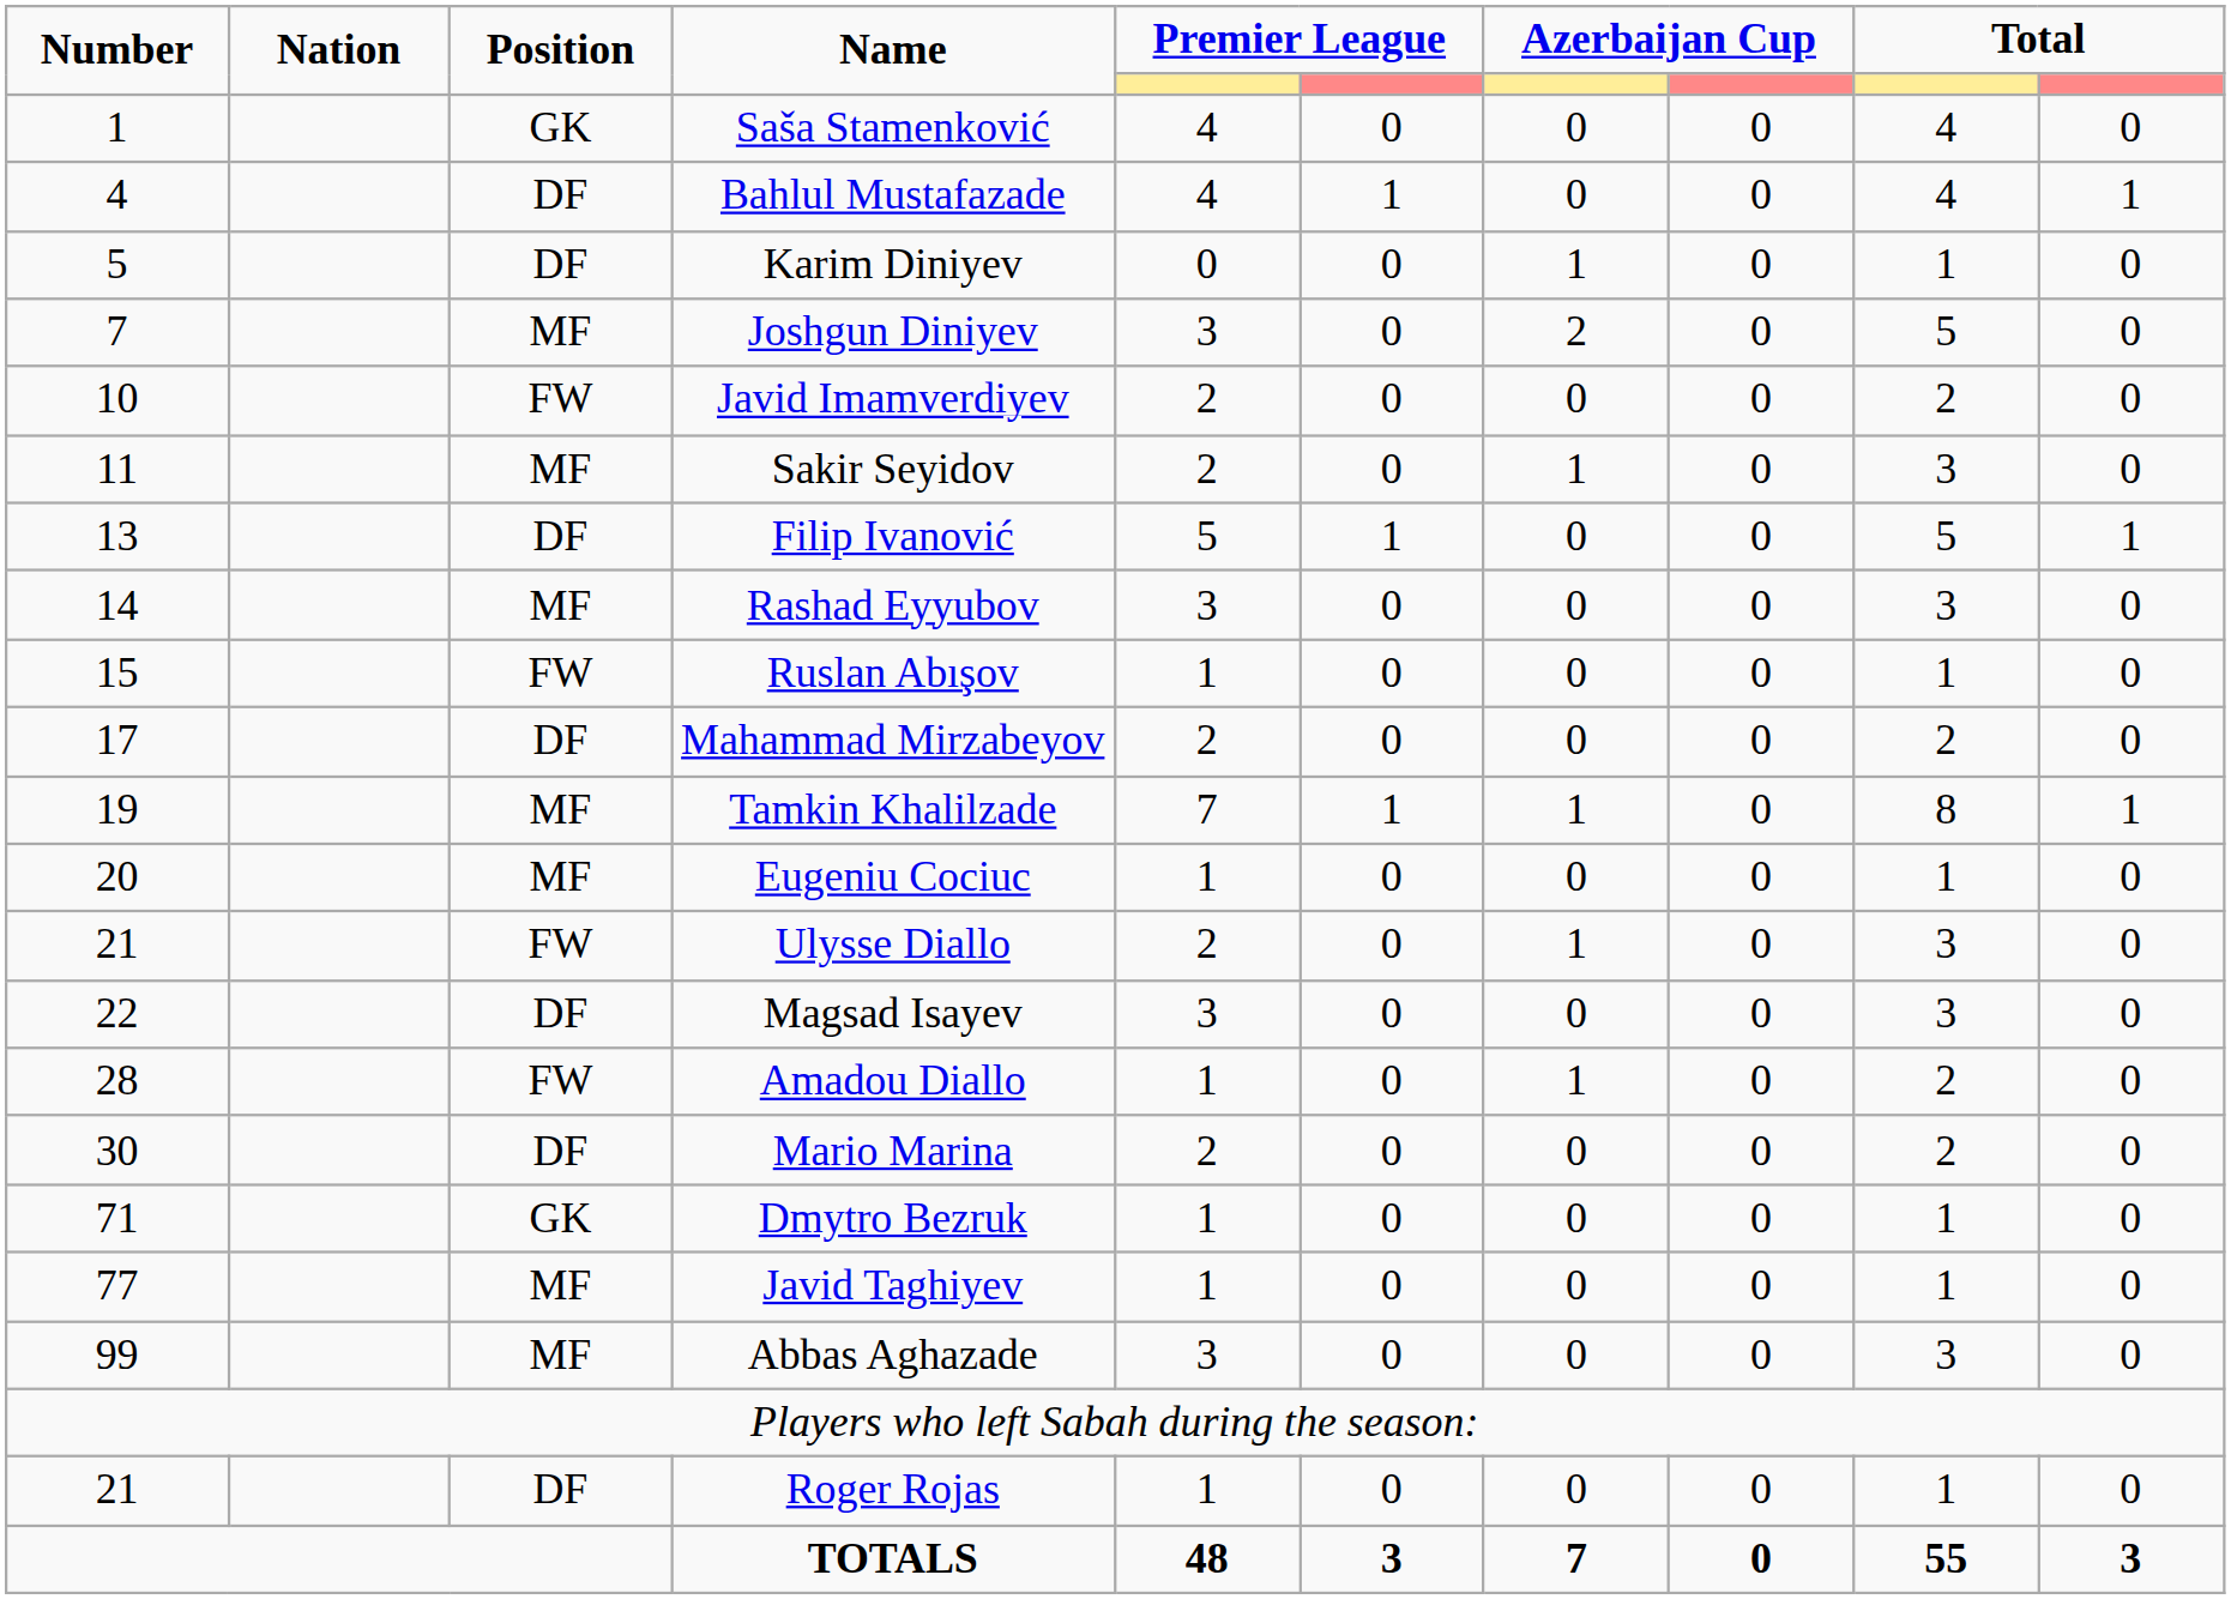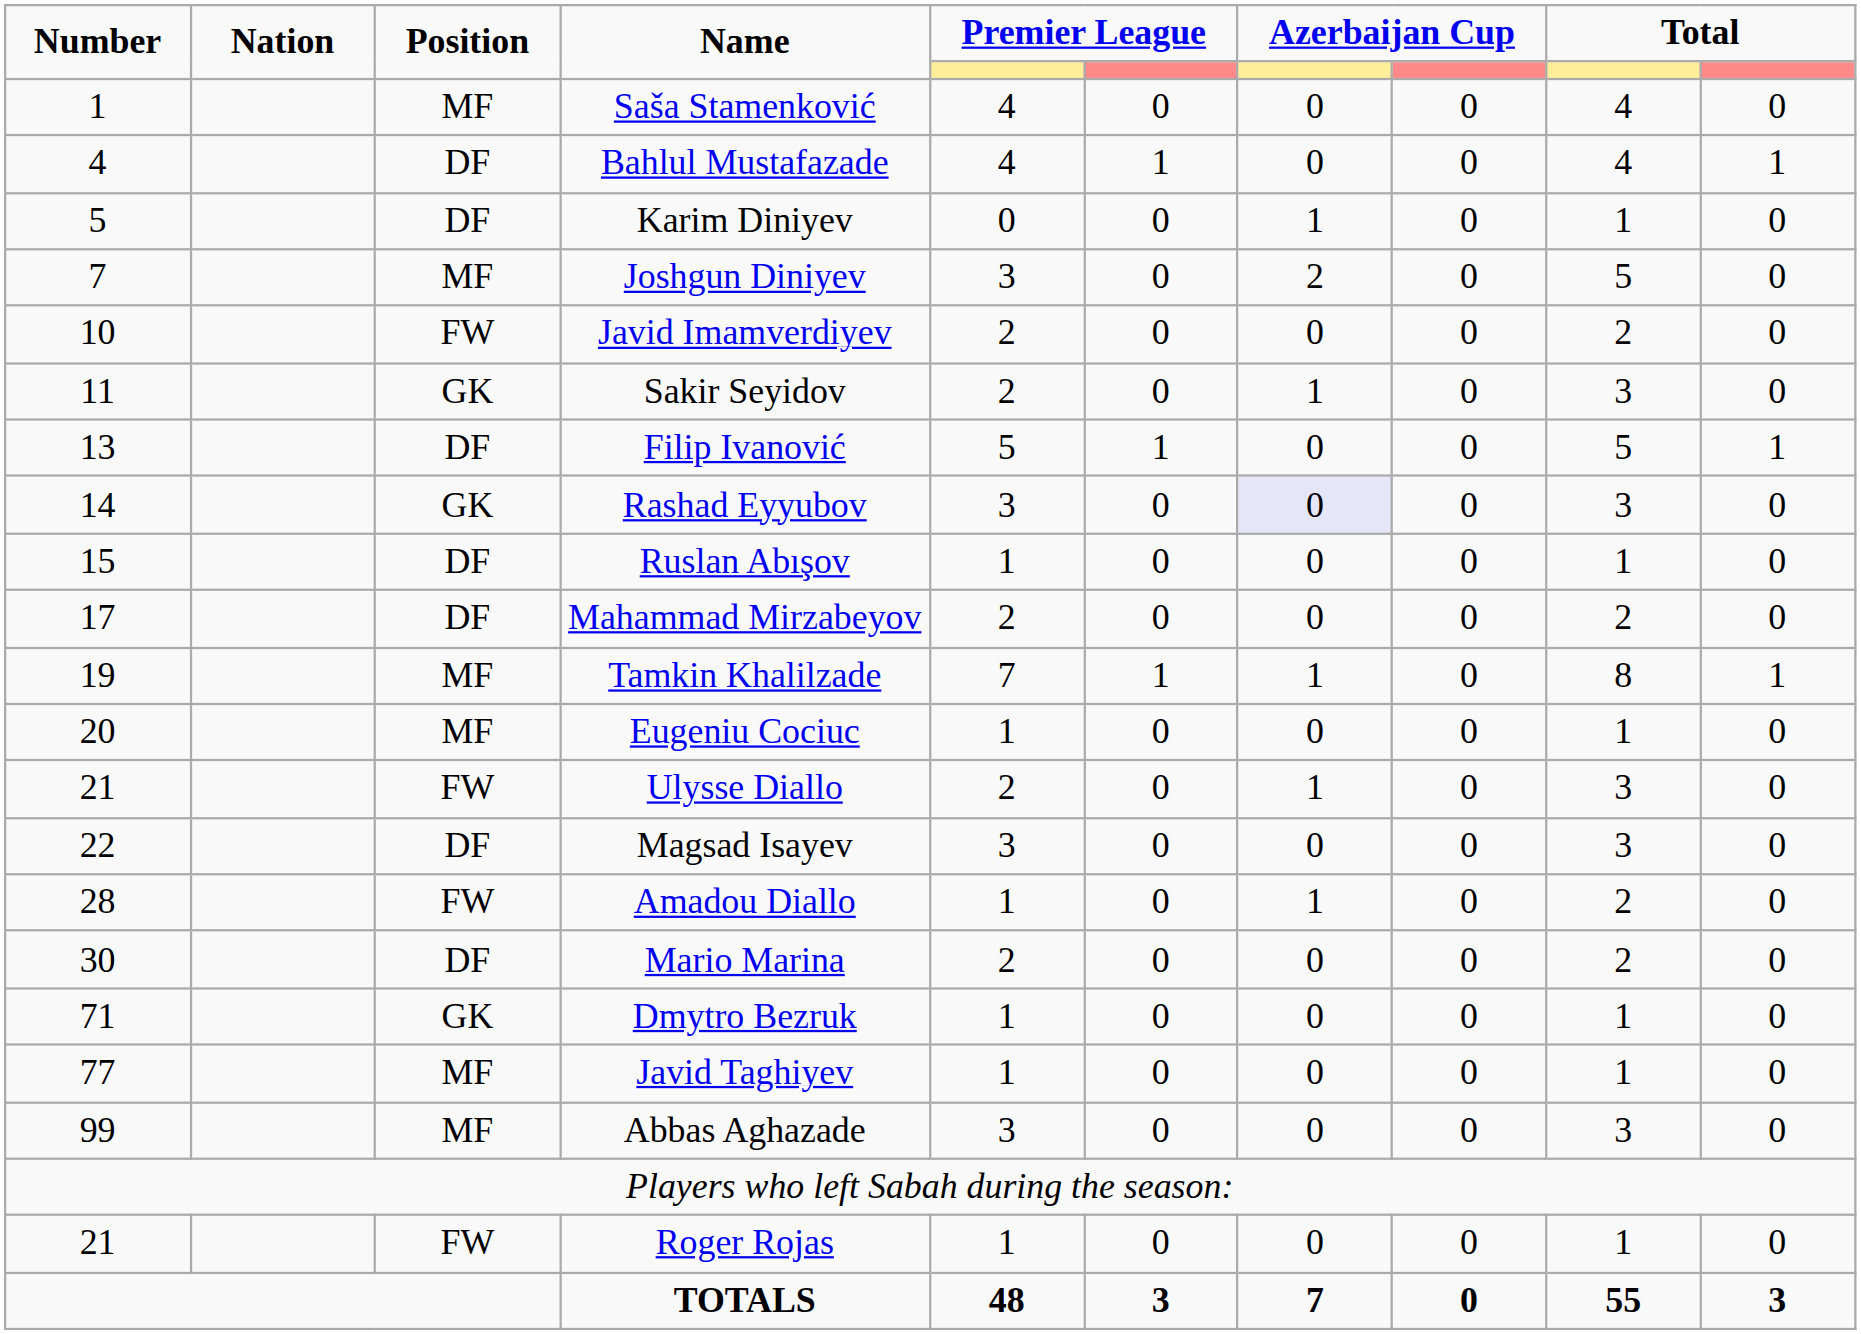Saša Stamenković | Position: GK -> MF
Sakir Seyidov | Position: MF -> GK
Rashad Eyyubov | Position: MF -> GK
Rashad Eyyubov | column 7: no background -> lavender background
Ruslan Abışov | Position: FW -> DF
Roger Rojas | Position: DF -> FW
